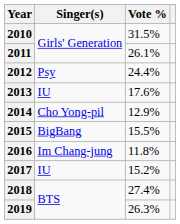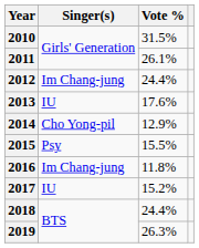2012 | Singer(s): Psy -> Im Chang-jung
2015 | Singer(s): BigBang -> Psy
2018 | Vote %: 27.4% -> 24.4%
